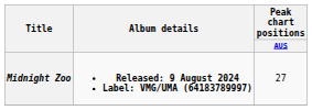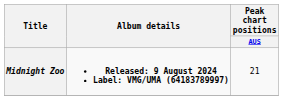Midnight Zoo | Peak chart positions / AUS: 27 -> 21
